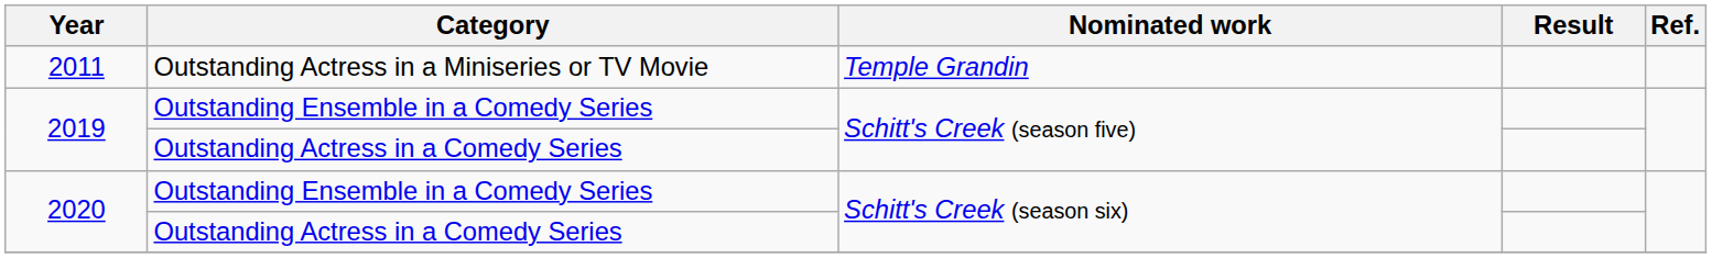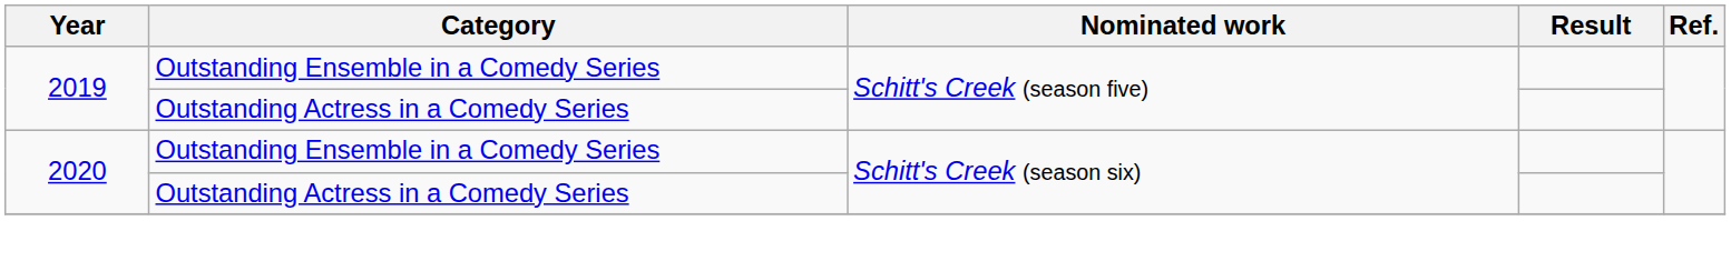- row: 2011 | Outstanding Actress in a Miniseries or TV Movie | Temple Grandin
